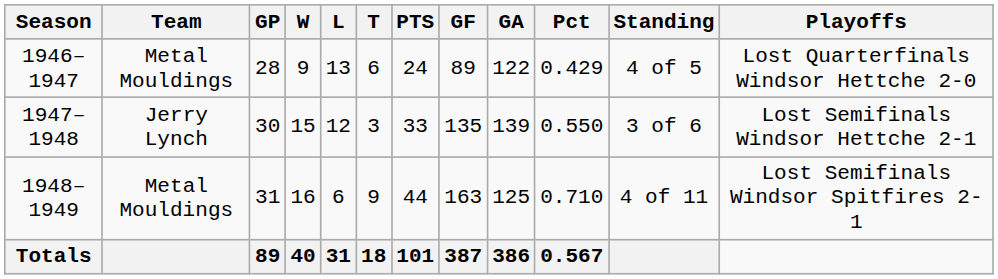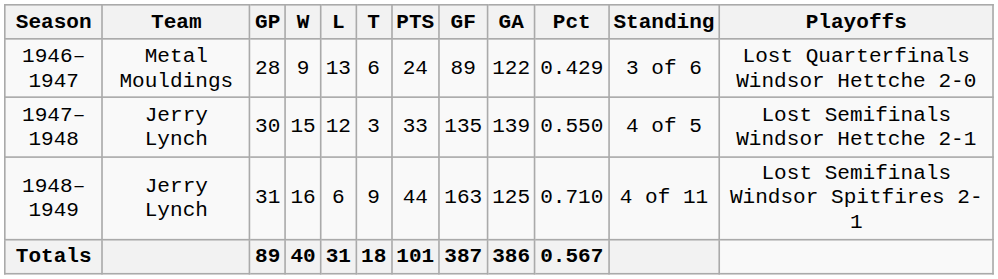1946–1947 | Standing: 4 of 5 -> 3 of 6
1947–1948 | Standing: 3 of 6 -> 4 of 5
1948–1949 | Team: Metal Mouldings -> Jerry Lynch
